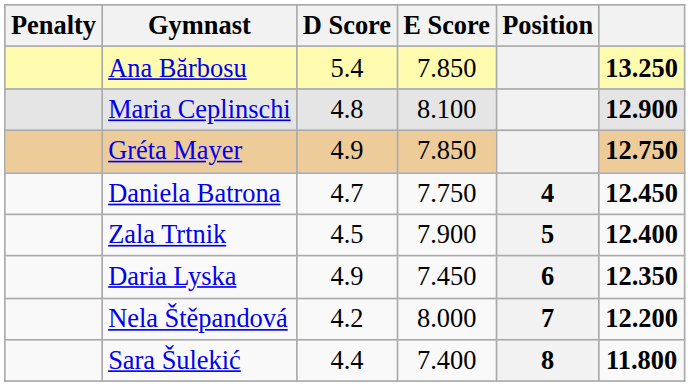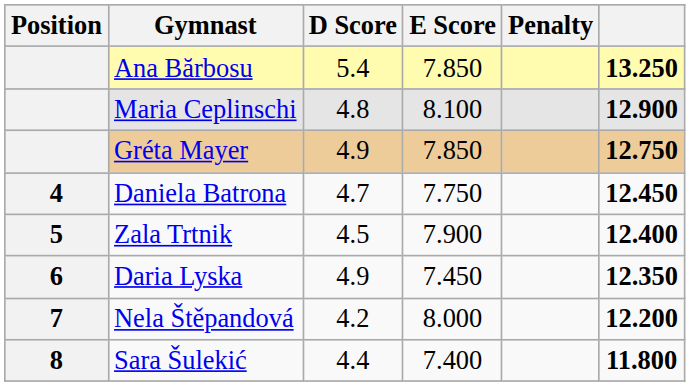columns swapped: Position <-> Penalty
